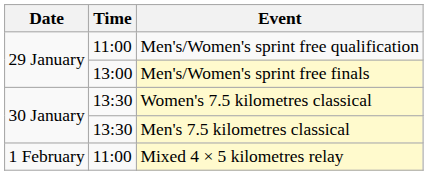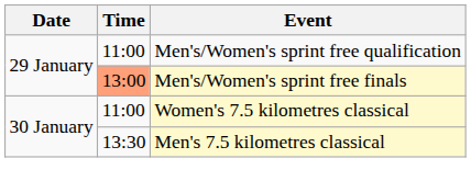Men's/Women's sprint free finals | Time: no background -> lightsalmon background
Women's 7.5 kilometres classical | Time: 13:30 -> 11:00
- row: 1 February | 11:00 | Mixed 4 × 5 kilometres relay
